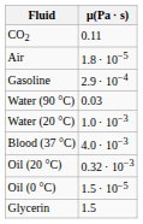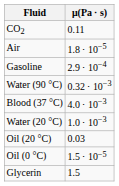Water (90 °C) | μ(Pa ⋅ s): 0.03 -> 0.32 ⋅ 10−3
rows swapped: Water (20 °C) <-> Blood (37 °C)
Oil (20 °C) | μ(Pa ⋅ s): 0.32 ⋅ 10−3 -> 0.03
